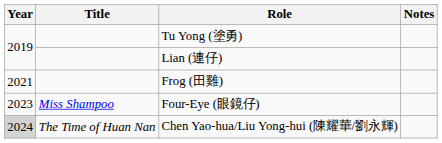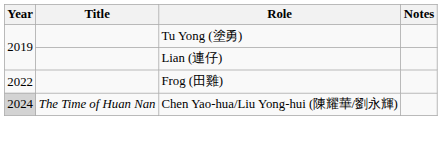Frog (田雞) | Year: 2021 -> 2022
- row: 2023 | Miss Shampoo | Four-Eye (眼鏡仔)
